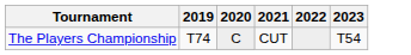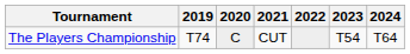+ column: 2024 | T64
